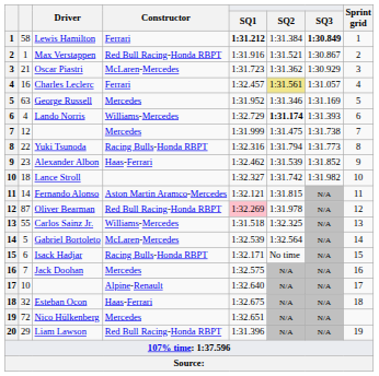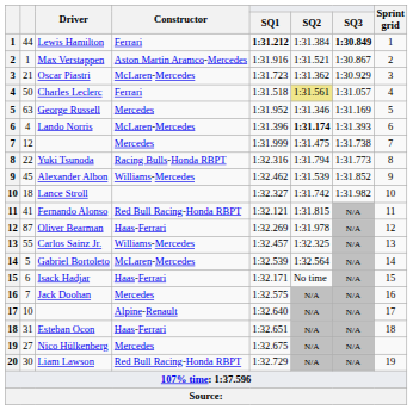Lewis Hamilton | column 2: 58 -> 44
Max Verstappen | Constructor: Red Bull Racing-Honda RBPT -> Aston Martin Aramco-Mercedes
Charles Leclerc | column 2: 16 -> 50
Charles Leclerc | SQ1: 1:32.457 -> 1:31.518
Lando Norris | Constructor: Williams-Mercedes -> McLaren-Mercedes
Lando Norris | SQ1: 1:32.729 -> 1:31.396
Alexander Albon | column 2: 23 -> 45
Alexander Albon | Constructor: Haas-Ferrari -> Williams-Mercedes
Fernando Alonso | column 2: 14 -> 41
Fernando Alonso | Constructor: Aston Martin Aramco-Mercedes -> Red Bull Racing-Honda RBPT
Oliver Bearman | Constructor: Red Bull Racing-Honda RBPT -> Haas-Ferrari
Oliver Bearman | SQ1: pink background -> no background
Carlos Sainz Jr. | SQ1: 1:31.518 -> 1:32.457
Isack Hadjar | Constructor: Racing Bulls-Honda RBPT -> Haas-Ferrari
Esteban Ocon | column 2: 32 -> 31
Esteban Ocon | SQ1: 1:32.675 -> 1:32.651
Nico Hülkenberg | column 2: 72 -> 27
Nico Hülkenberg | SQ1: 1:32.651 -> 1:32.675
Liam Lawson | column 2: 29 -> 30
Liam Lawson | SQ1: 1:31.396 -> 1:32.729
